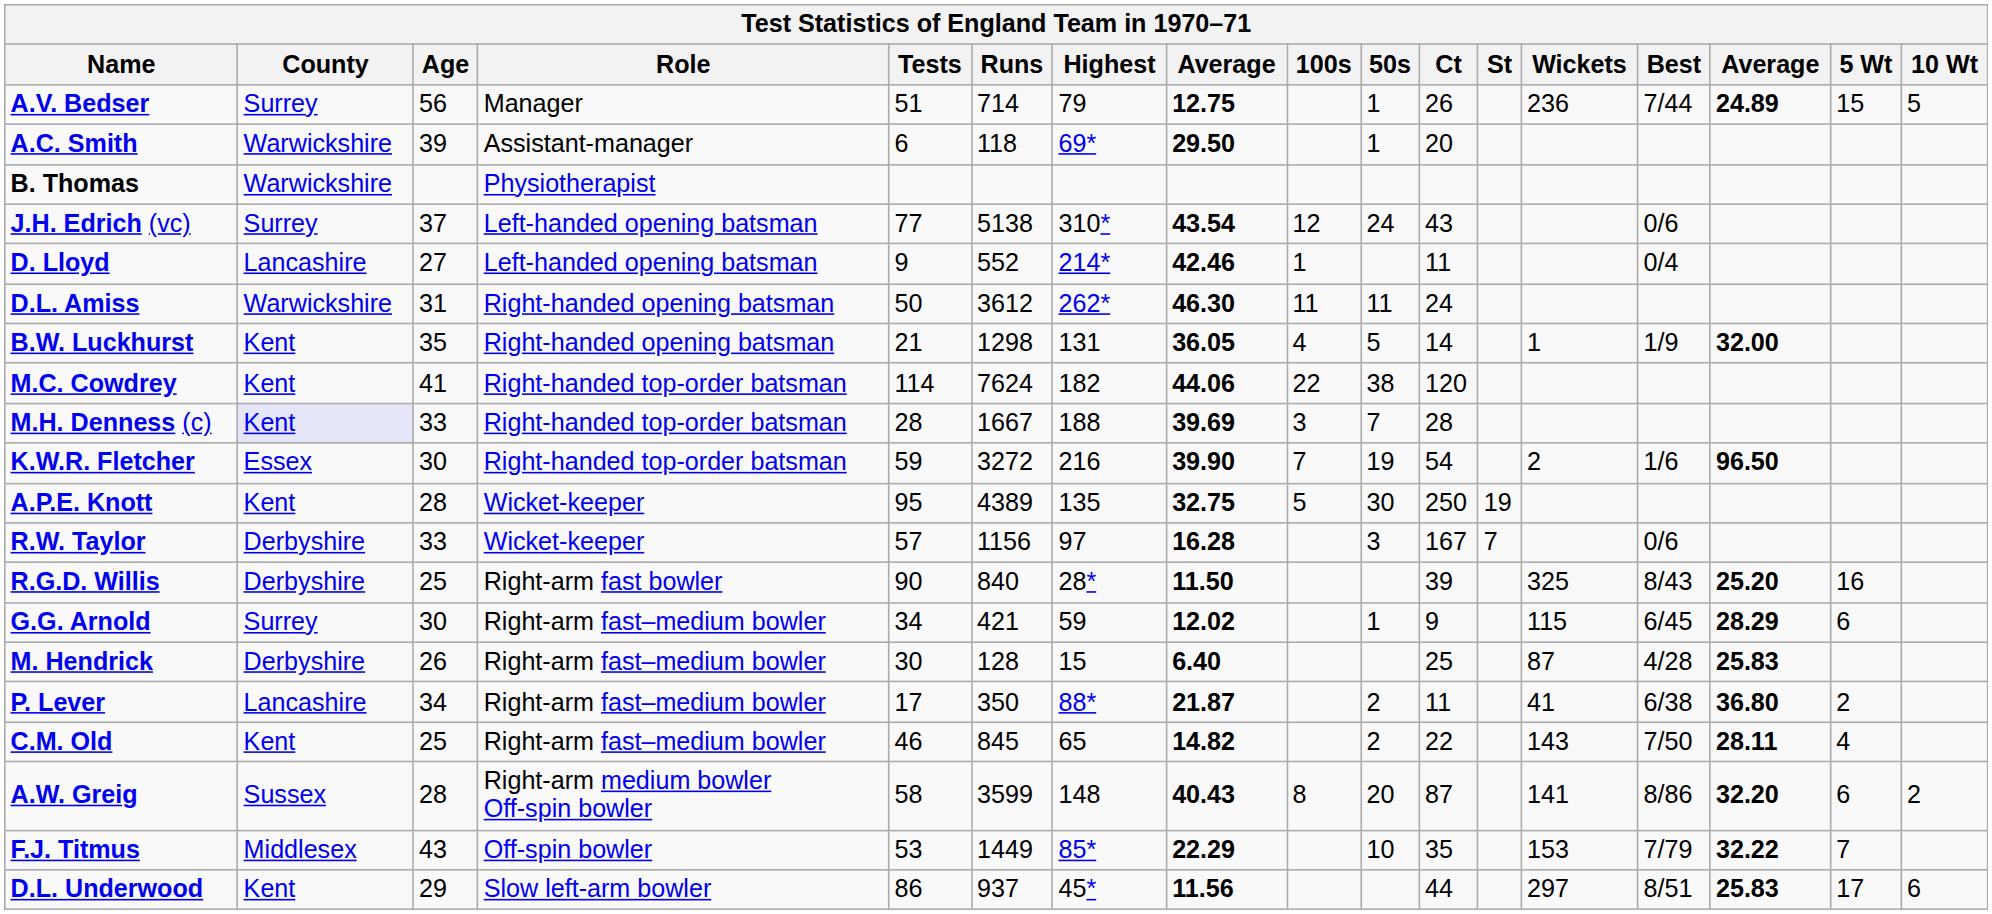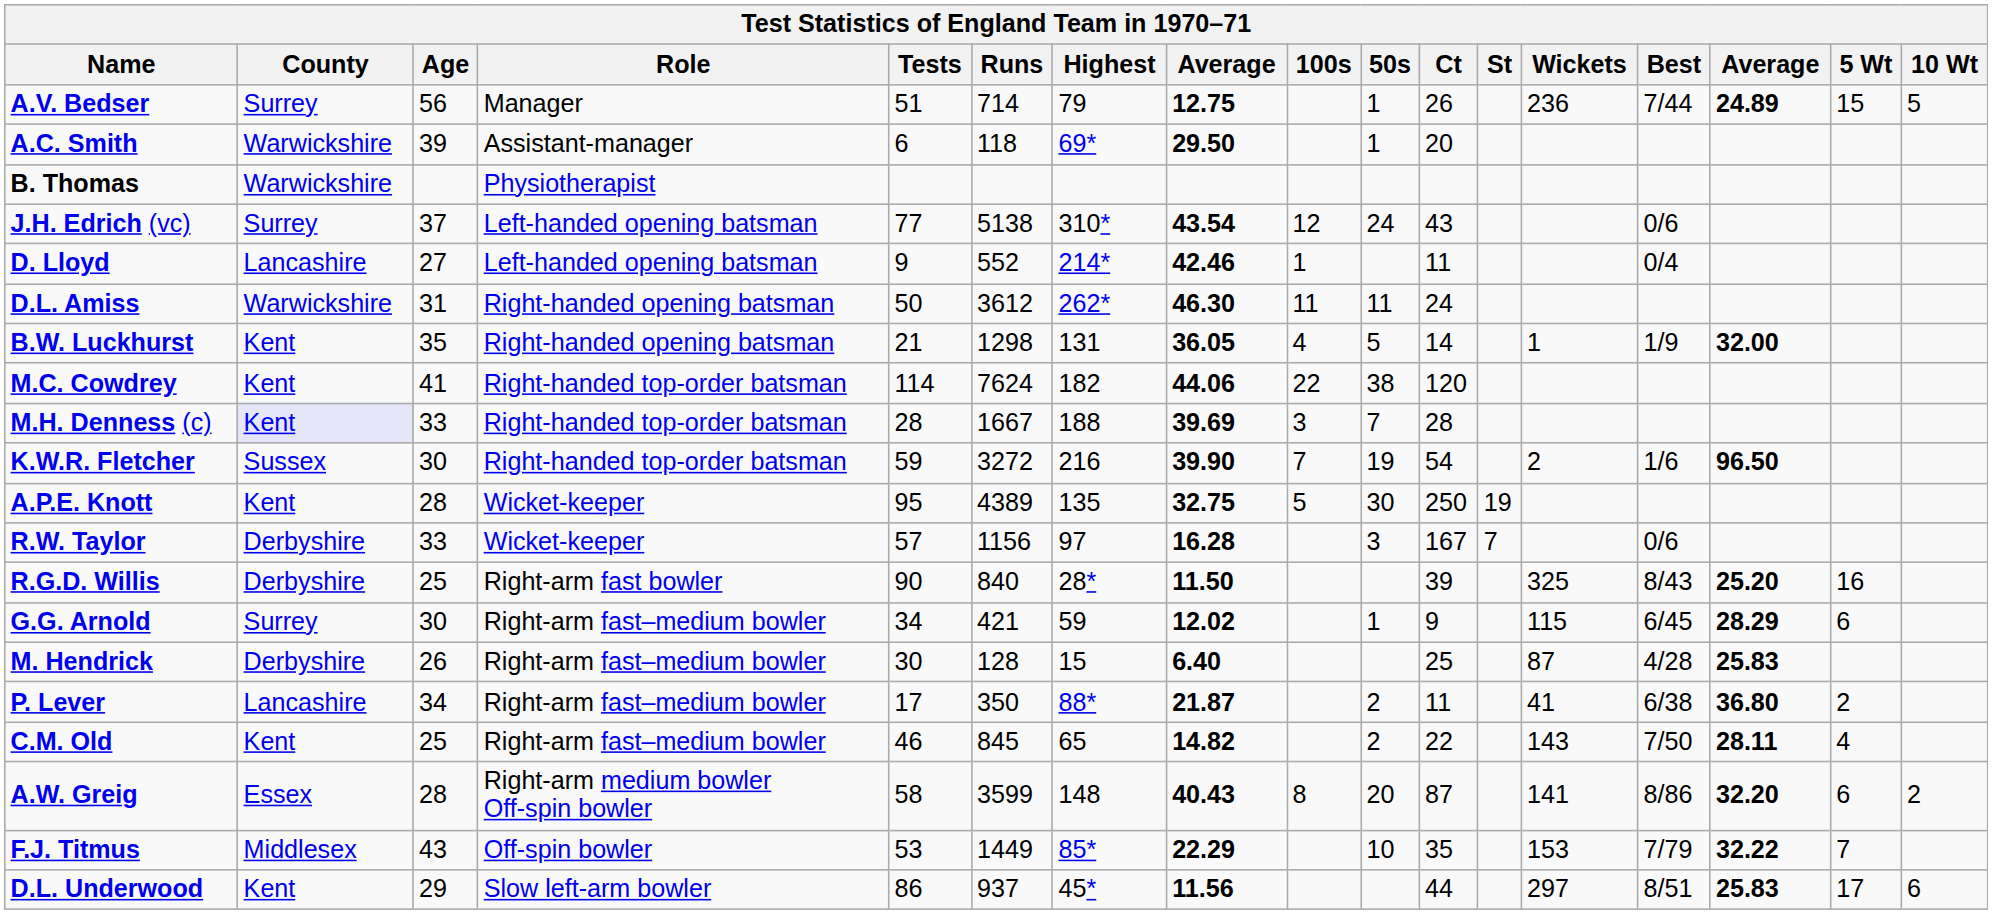K.W.R. Fletcher | County: Essex -> Sussex
A.W. Greig | County: Sussex -> Essex
